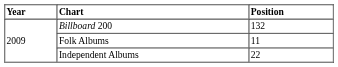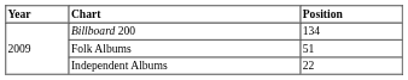Billboard 200 | Position: 132 -> 134
Folk Albums | Position: 11 -> 51
